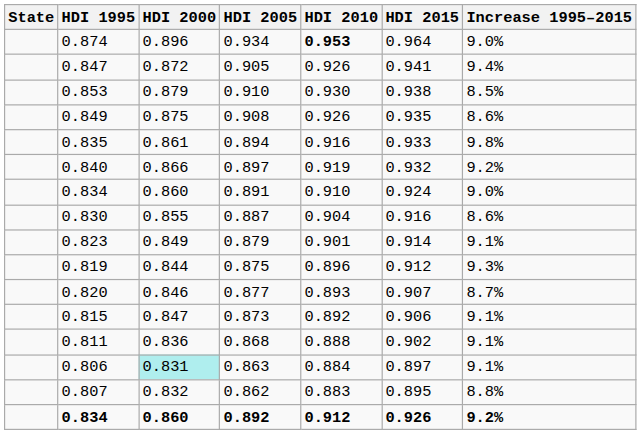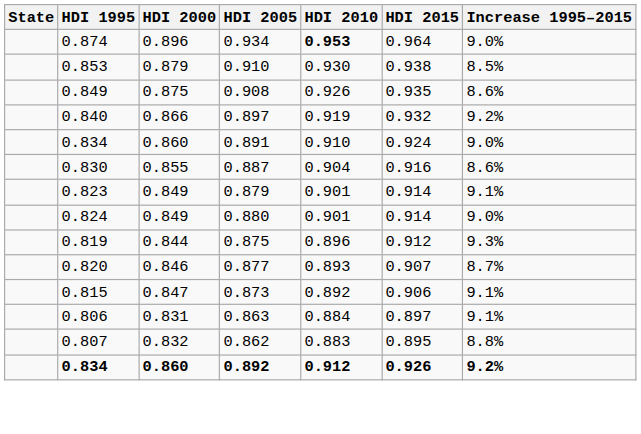- row: 0.847 | 0.872 | 0.905 | 0.926 | 0.941 | 9.4%
- row: 0.835 | 0.861 | 0.894 | 0.916 | 0.933 | 9.8%
+ row: 0.824 | 0.849 | 0.880 | 0.901 | 0.914 | 9.0%
- row: 0.811 | 0.836 | 0.868 | 0.888 | 0.902 | 9.1%
0.863 | HDI 2000: paleturquoise background -> no background
